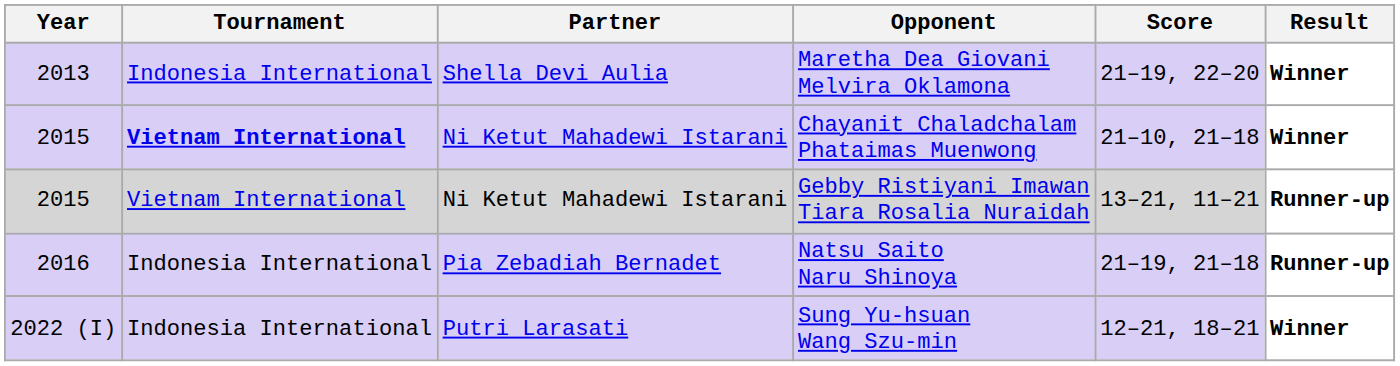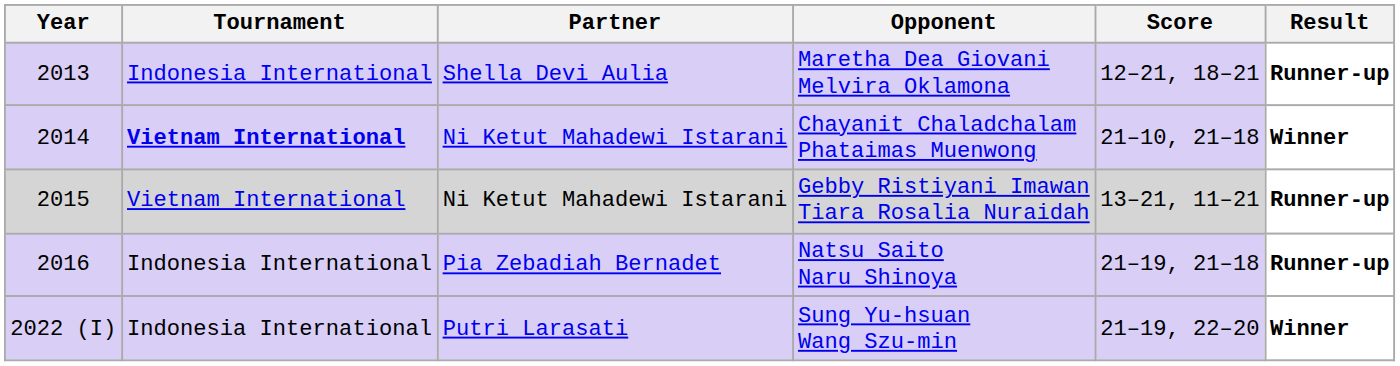Maretha Dea Giovani Melvira Oklamona | Score: 21–19, 22–20 -> 12–21, 18–21
Maretha Dea Giovani Melvira Oklamona | Result: Winner -> Runner-up
Chayanit Chaladchalam Phataimas Muenwong | Year: 2015 -> 2014
Sung Yu-hsuan Wang Szu-min | Score: 12–21, 18–21 -> 21–19, 22–20
